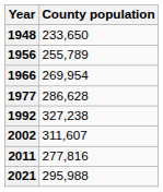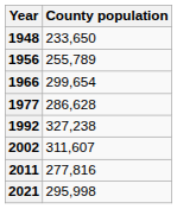1966 | County population: 269,954 -> 299,654
2021 | County population: 295,988 -> 295,998
